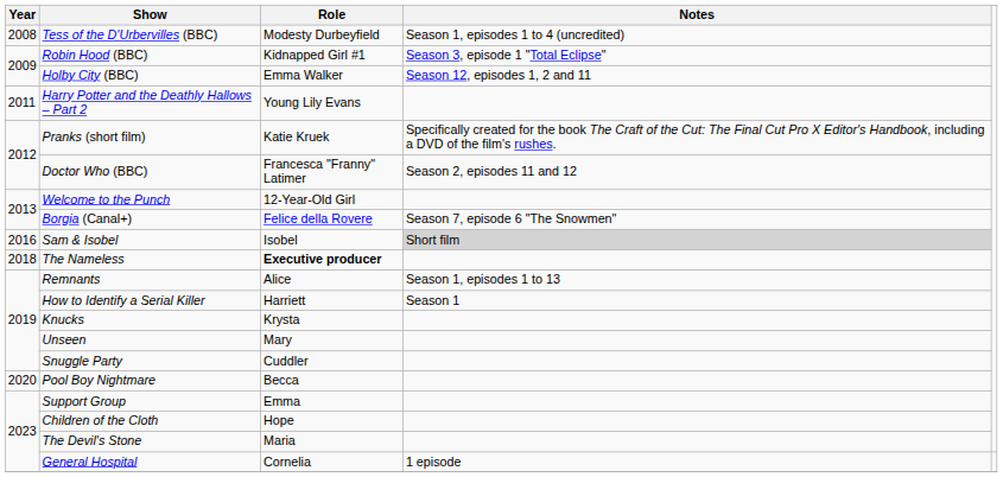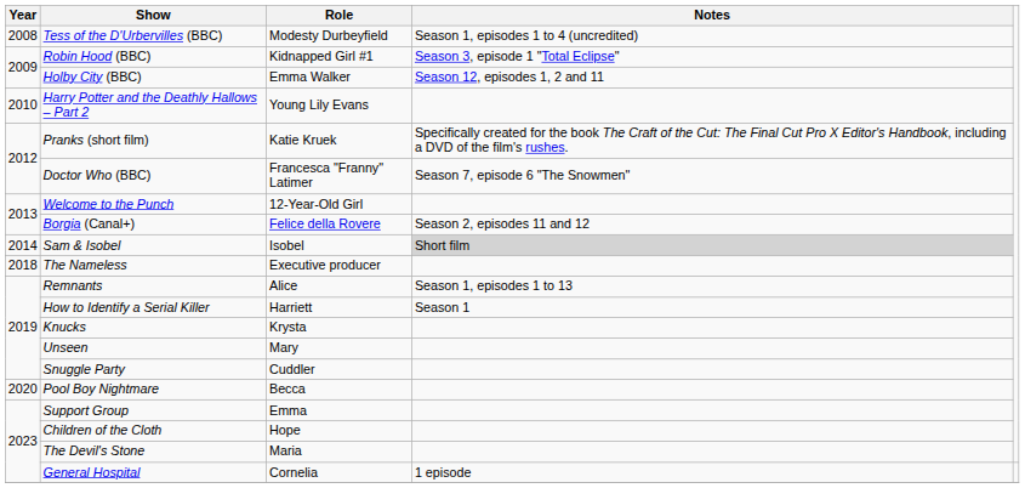Harry Potter and the Deathly Hallows – Part 2 | Year: 2011 -> 2010
Doctor Who (BBC) | Notes: Season 2, episodes 11 and 12 -> Season 7, episode 6 "The Snowmen"
Borgia (Canal+) | Notes: Season 7, episode 6 "The Snowmen" -> Season 2, episodes 11 and 12
Sam & Isobel | Year: 2016 -> 2014
The Nameless | Role: bold -> normal
